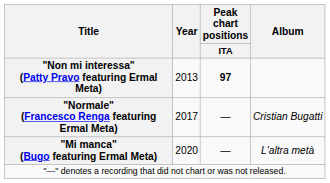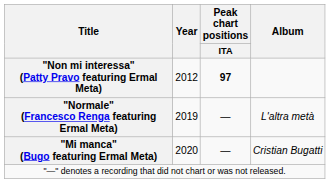"Non mi interessa" (Patty Pravo featuring Ermal Meta) | Year: 2013 -> 2012
"Normale" (Francesco Renga featuring Ermal Meta) | Year: 2017 -> 2019
"Normale" (Francesco Renga featuring Ermal Meta) | Album: Cristian Bugatti -> L'altra metà
"Mi manca" (Bugo featuring Ermal Meta) | Album: L'altra metà -> Cristian Bugatti
